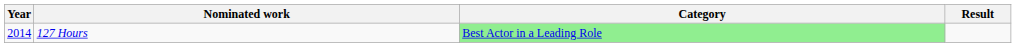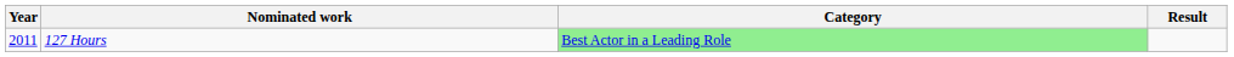127 Hours | Year: 2014 -> 2011
